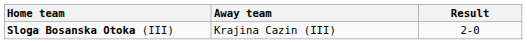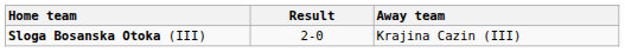columns swapped: Away team <-> Result
